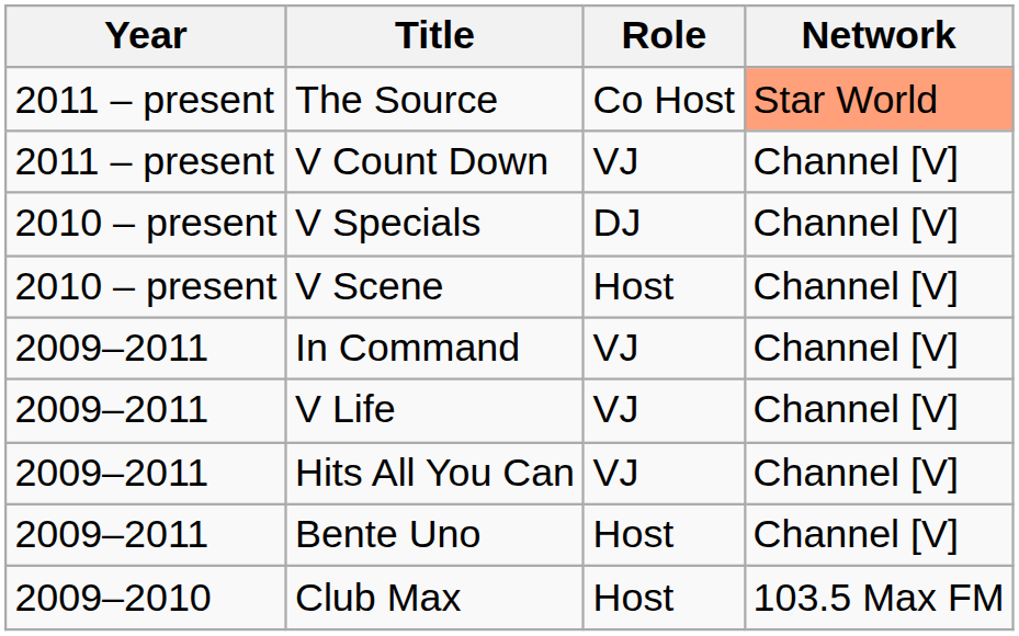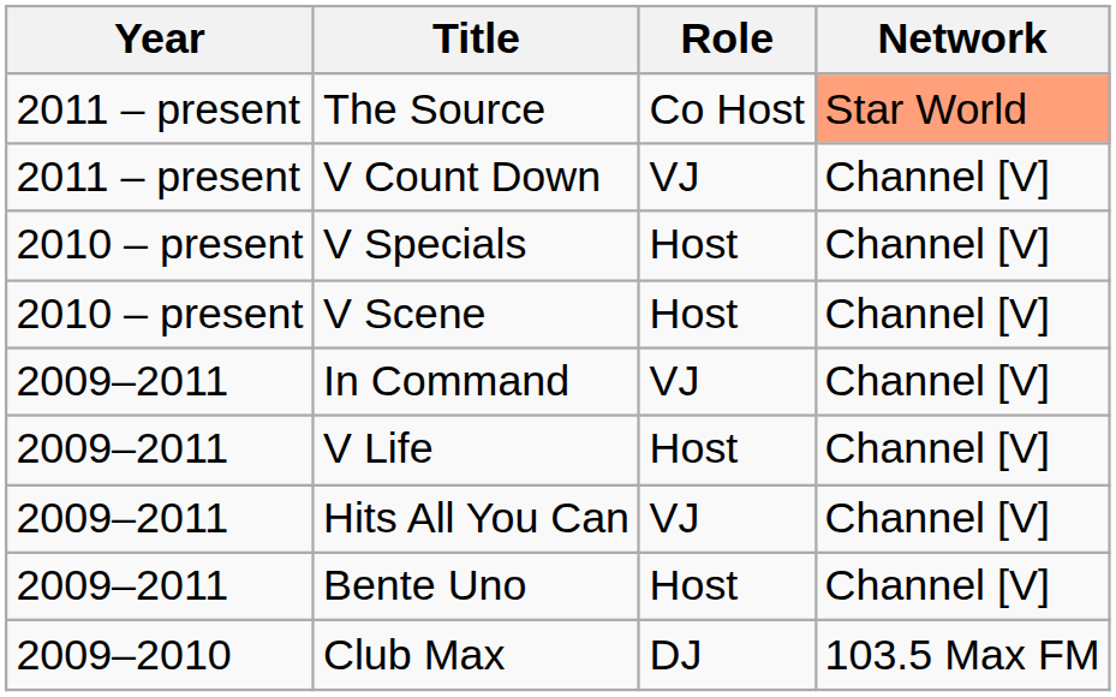V Specials | Role: DJ -> Host
V Life | Role: VJ -> Host
Club Max | Role: Host -> DJ
